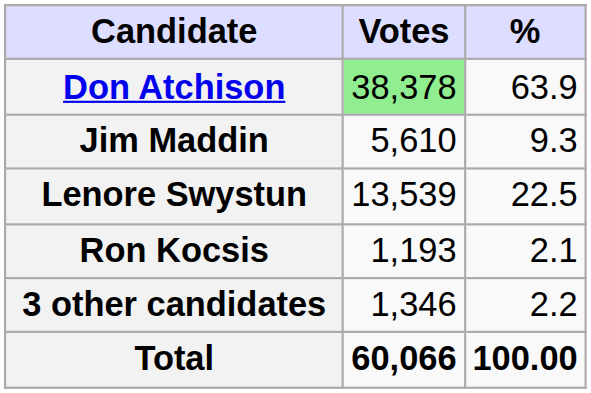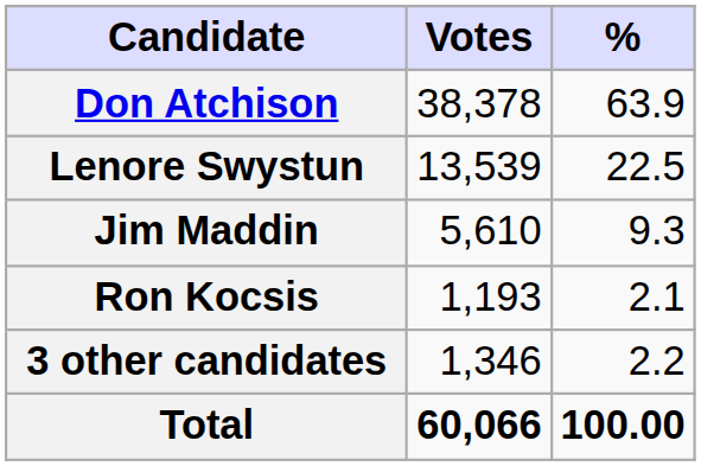Don Atchison | Votes: lightgreen background -> no background
rows swapped: Lenore Swystun <-> Jim Maddin
